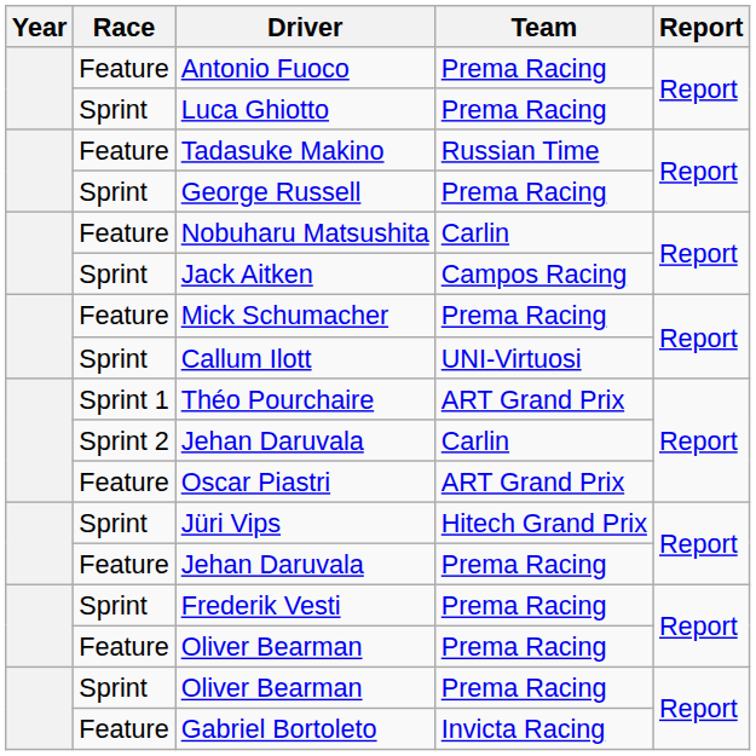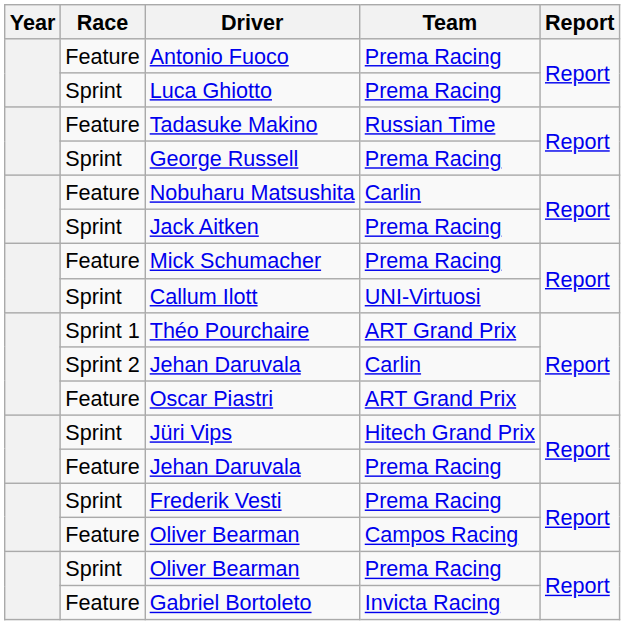Jack Aitken | Team: Campos Racing -> Prema Racing
Feature / Oliver Bearman | Team: Prema Racing -> Campos Racing
